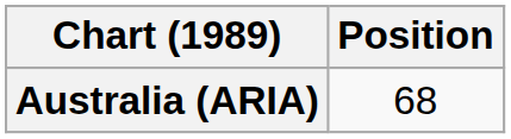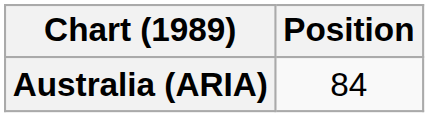Australia (ARIA) | Position: 68 -> 84
